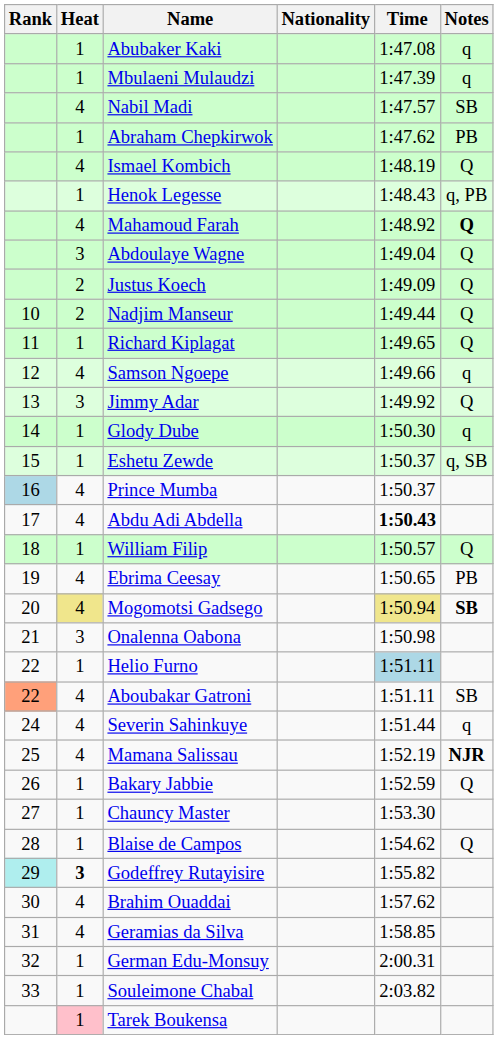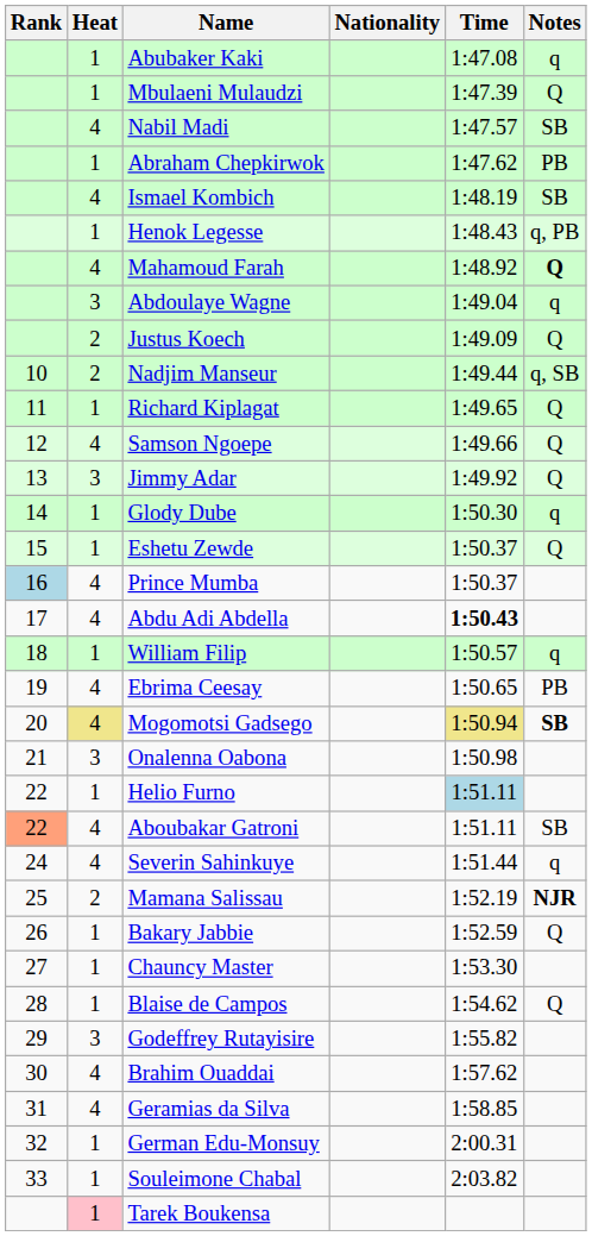Mbulaeni Mulaudzi | Notes: q -> Q
Ismael Kombich | Notes: Q -> SB
Abdoulaye Wagne | Notes: Q -> q
Nadjim Manseur | Notes: Q -> q, SB
Samson Ngoepe | Notes: q -> Q
Eshetu Zewde | Notes: q, SB -> Q
William Filip | Notes: Q -> q
Mamana Salissau | Heat: 4 -> 2
Godeffrey Rutayisire | Rank: paleturquoise background -> no background
Godeffrey Rutayisire | Heat: bold -> normal
